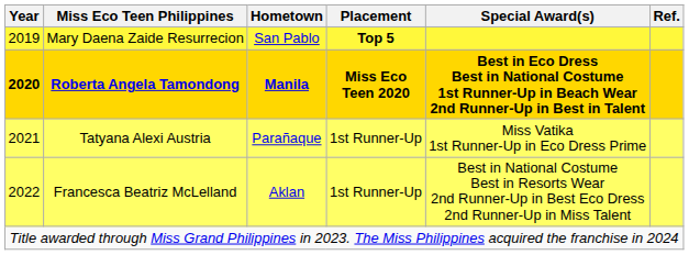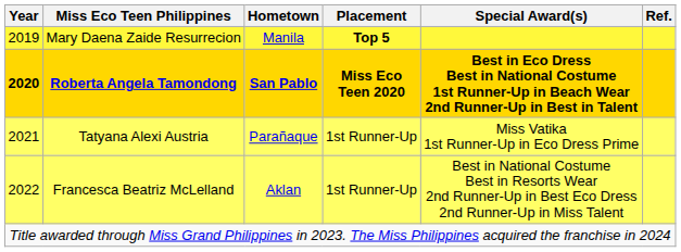Mary Daena Zaide Resurrecion | Hometown: San Pablo -> Manila
Roberta Angela Tamondong | Hometown: Manila -> San Pablo
